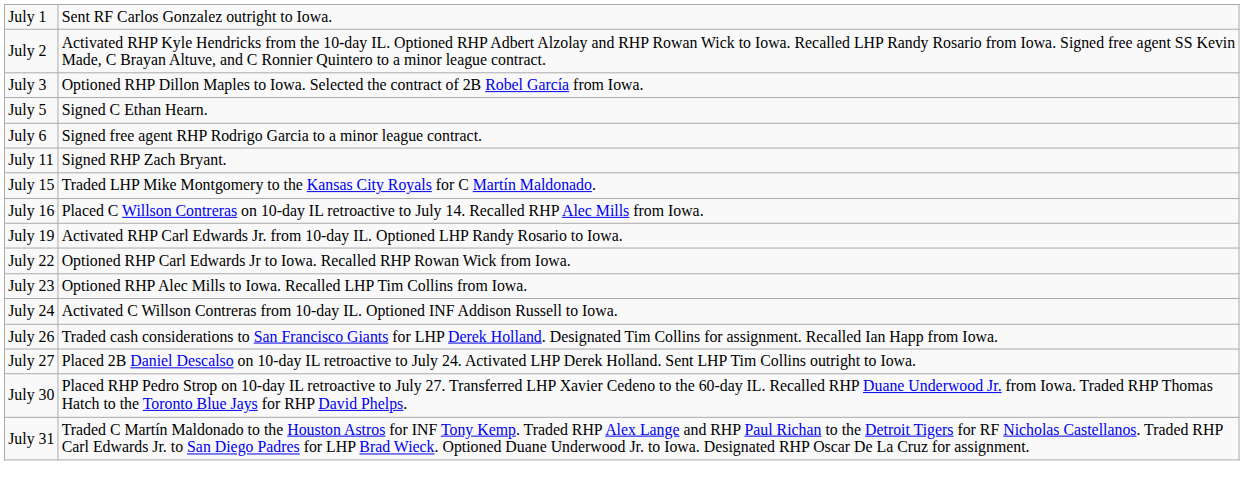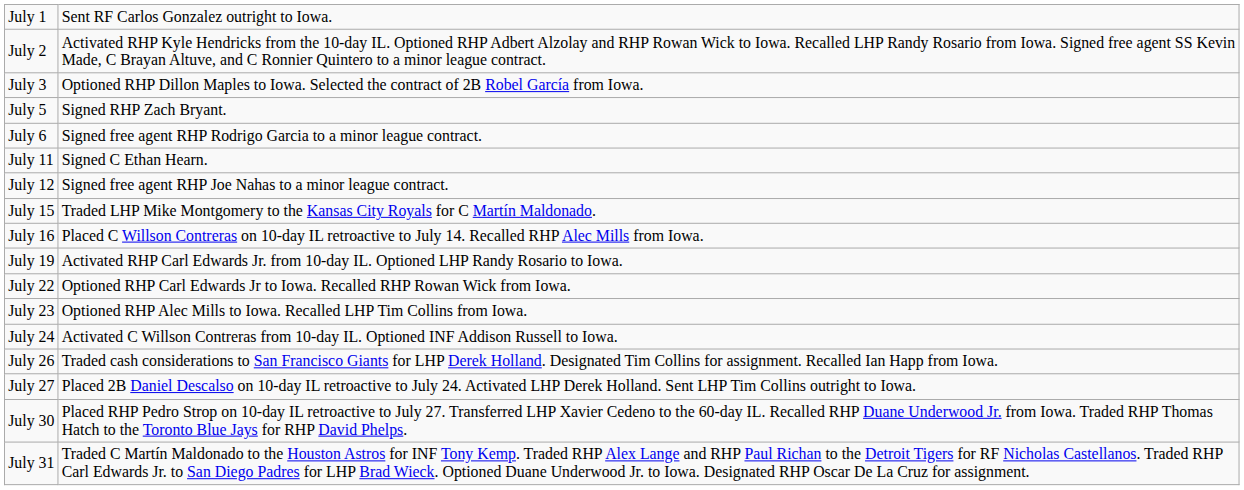July 5 | column 2: Signed C Ethan Hearn. -> Signed RHP Zach Bryant.
July 11 | column 2: Signed RHP Zach Bryant. -> Signed C Ethan Hearn.
+ row: July 12 | Signed free agent RHP Joe Nahas to a minor league contract.
